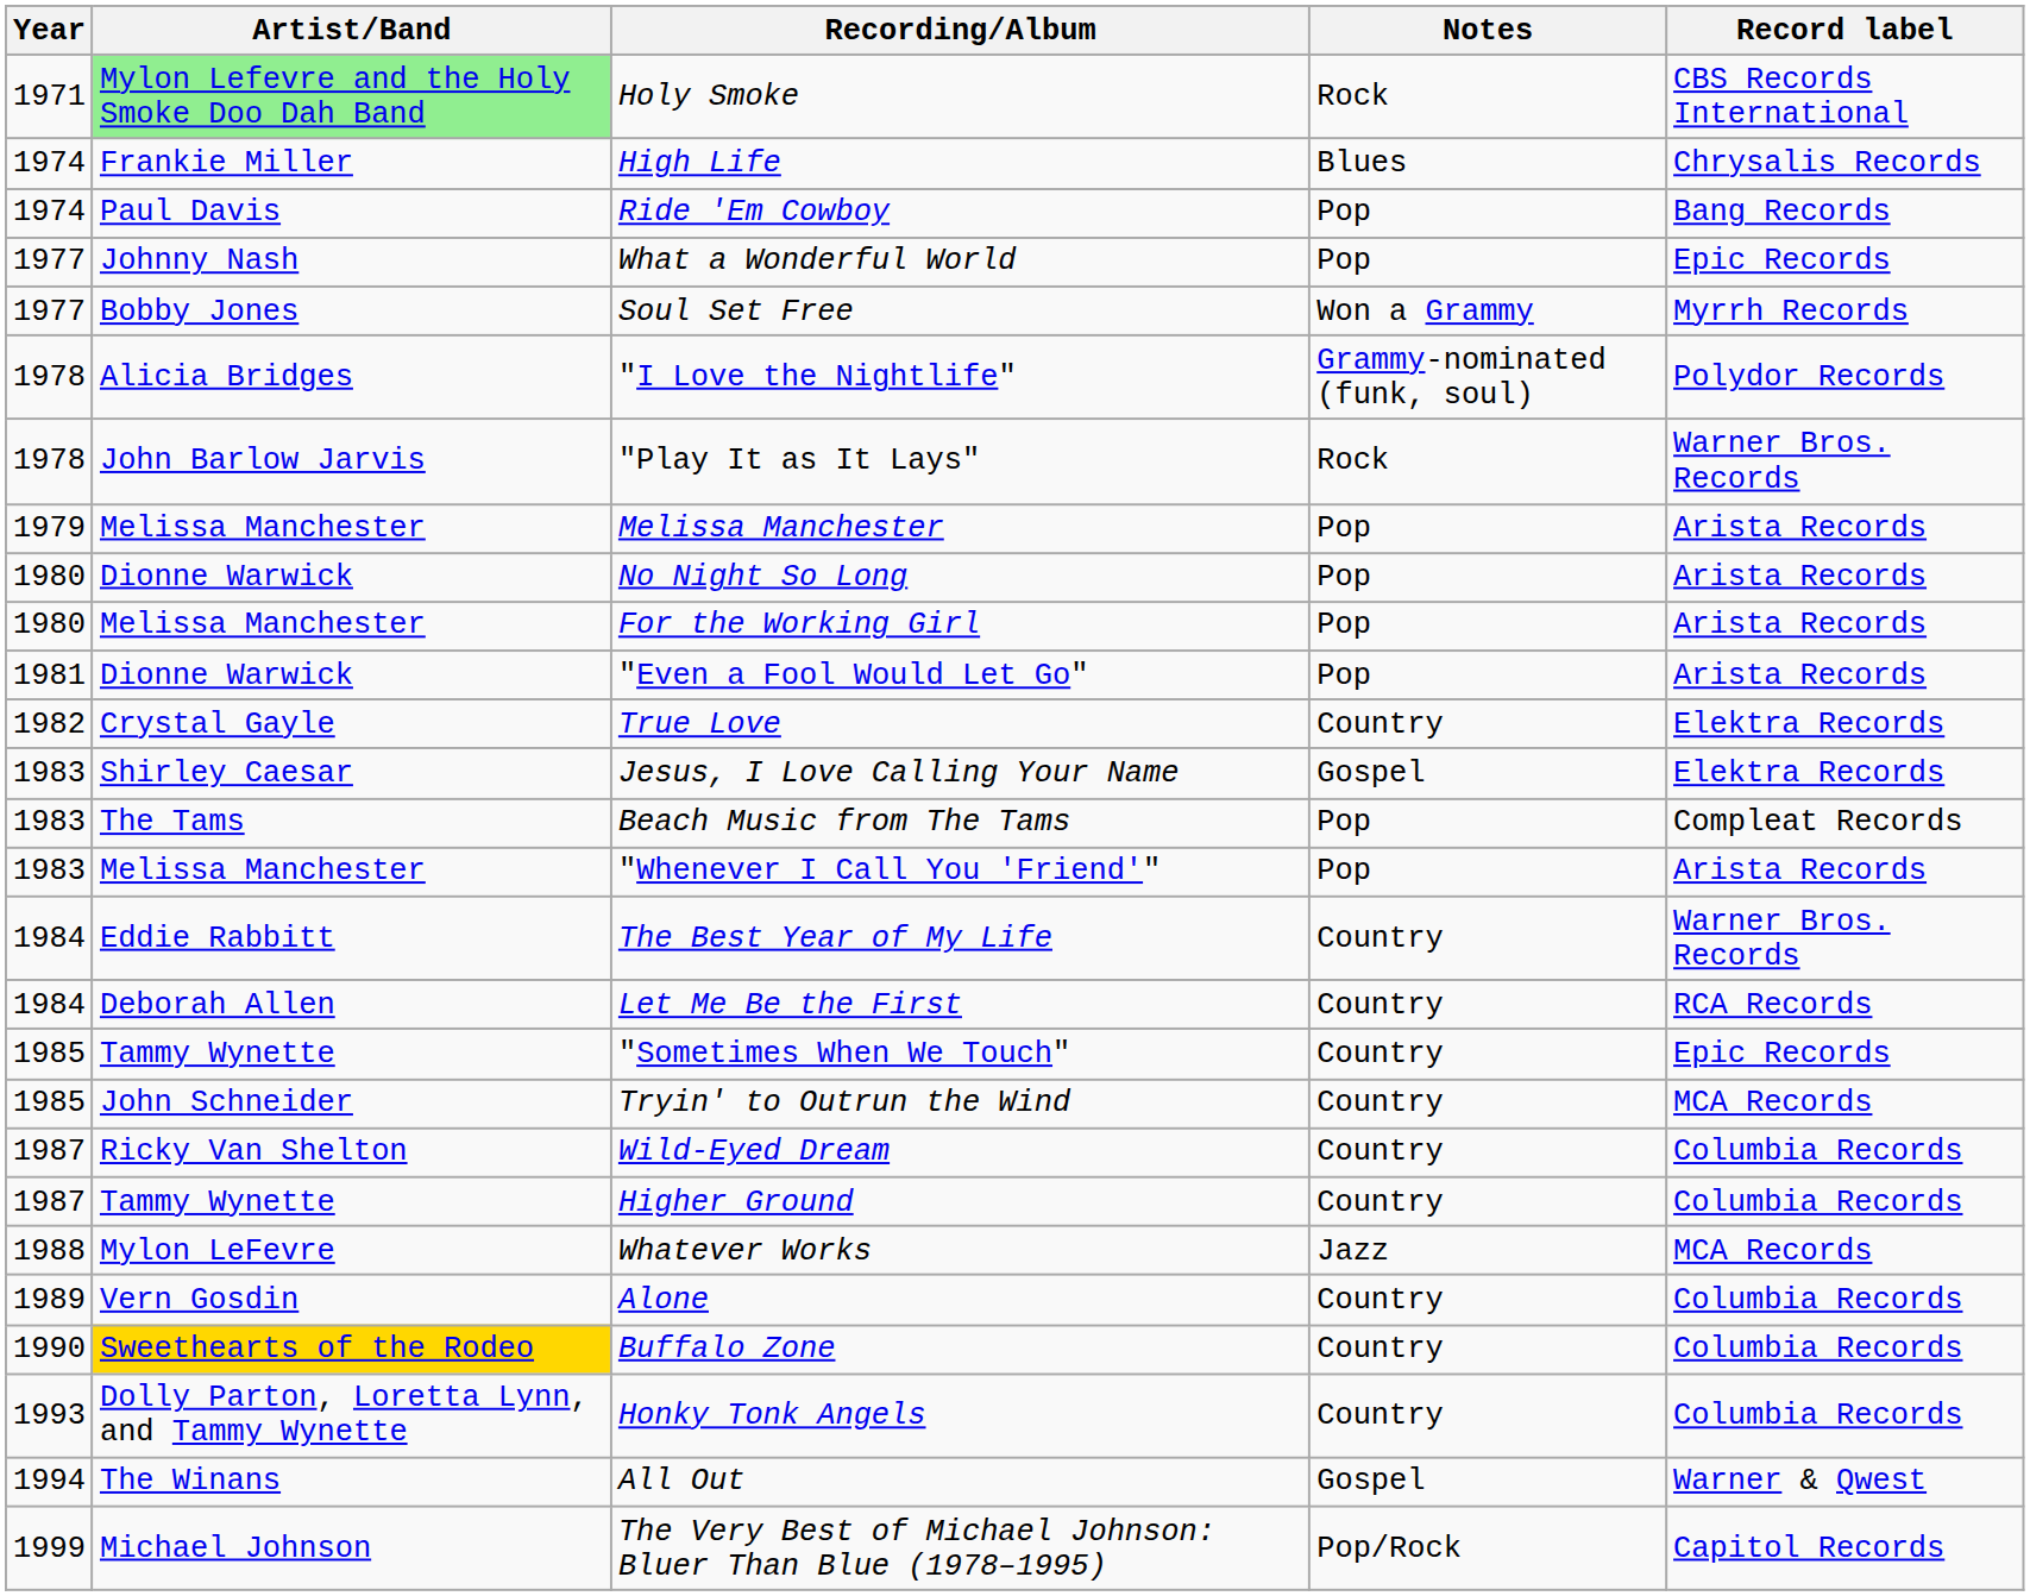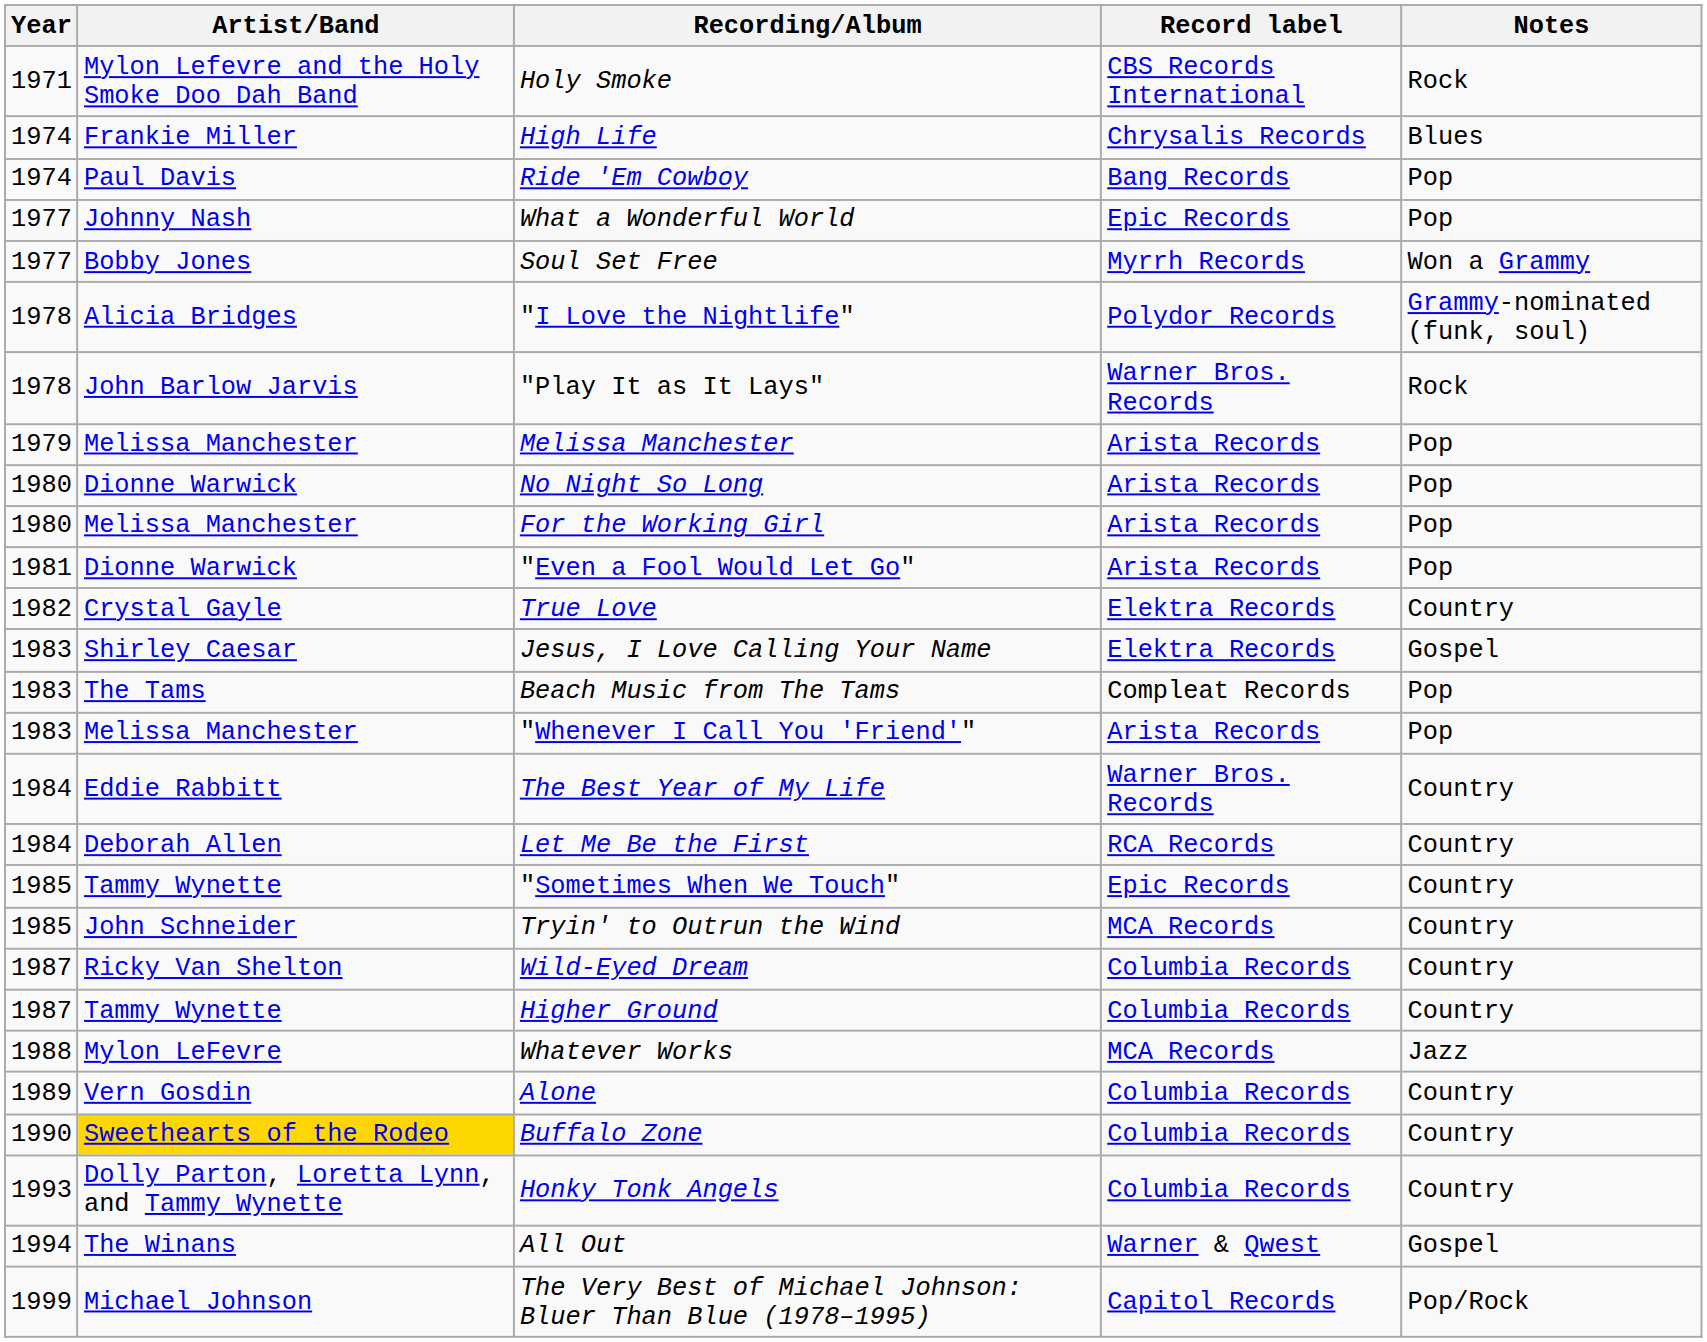columns swapped: Record label <-> Notes
Holy Smoke | Artist/Band: lightgreen background -> no background
